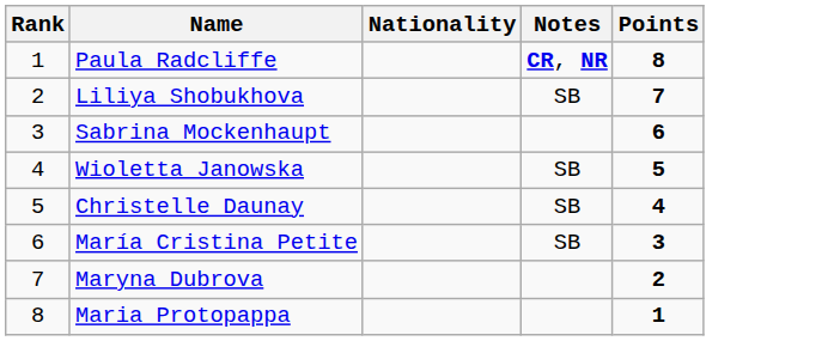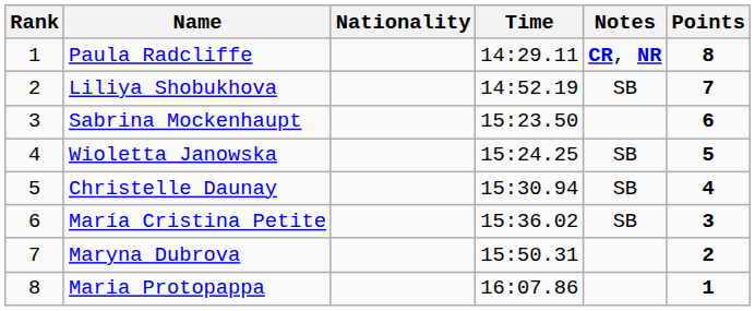+ column: Time | 14:29.11 | 14:52.19 | 15:23.50 | 15:24.25 | 15:30.94 | 15:36.02 | 15:50.31 | 16:07.86
